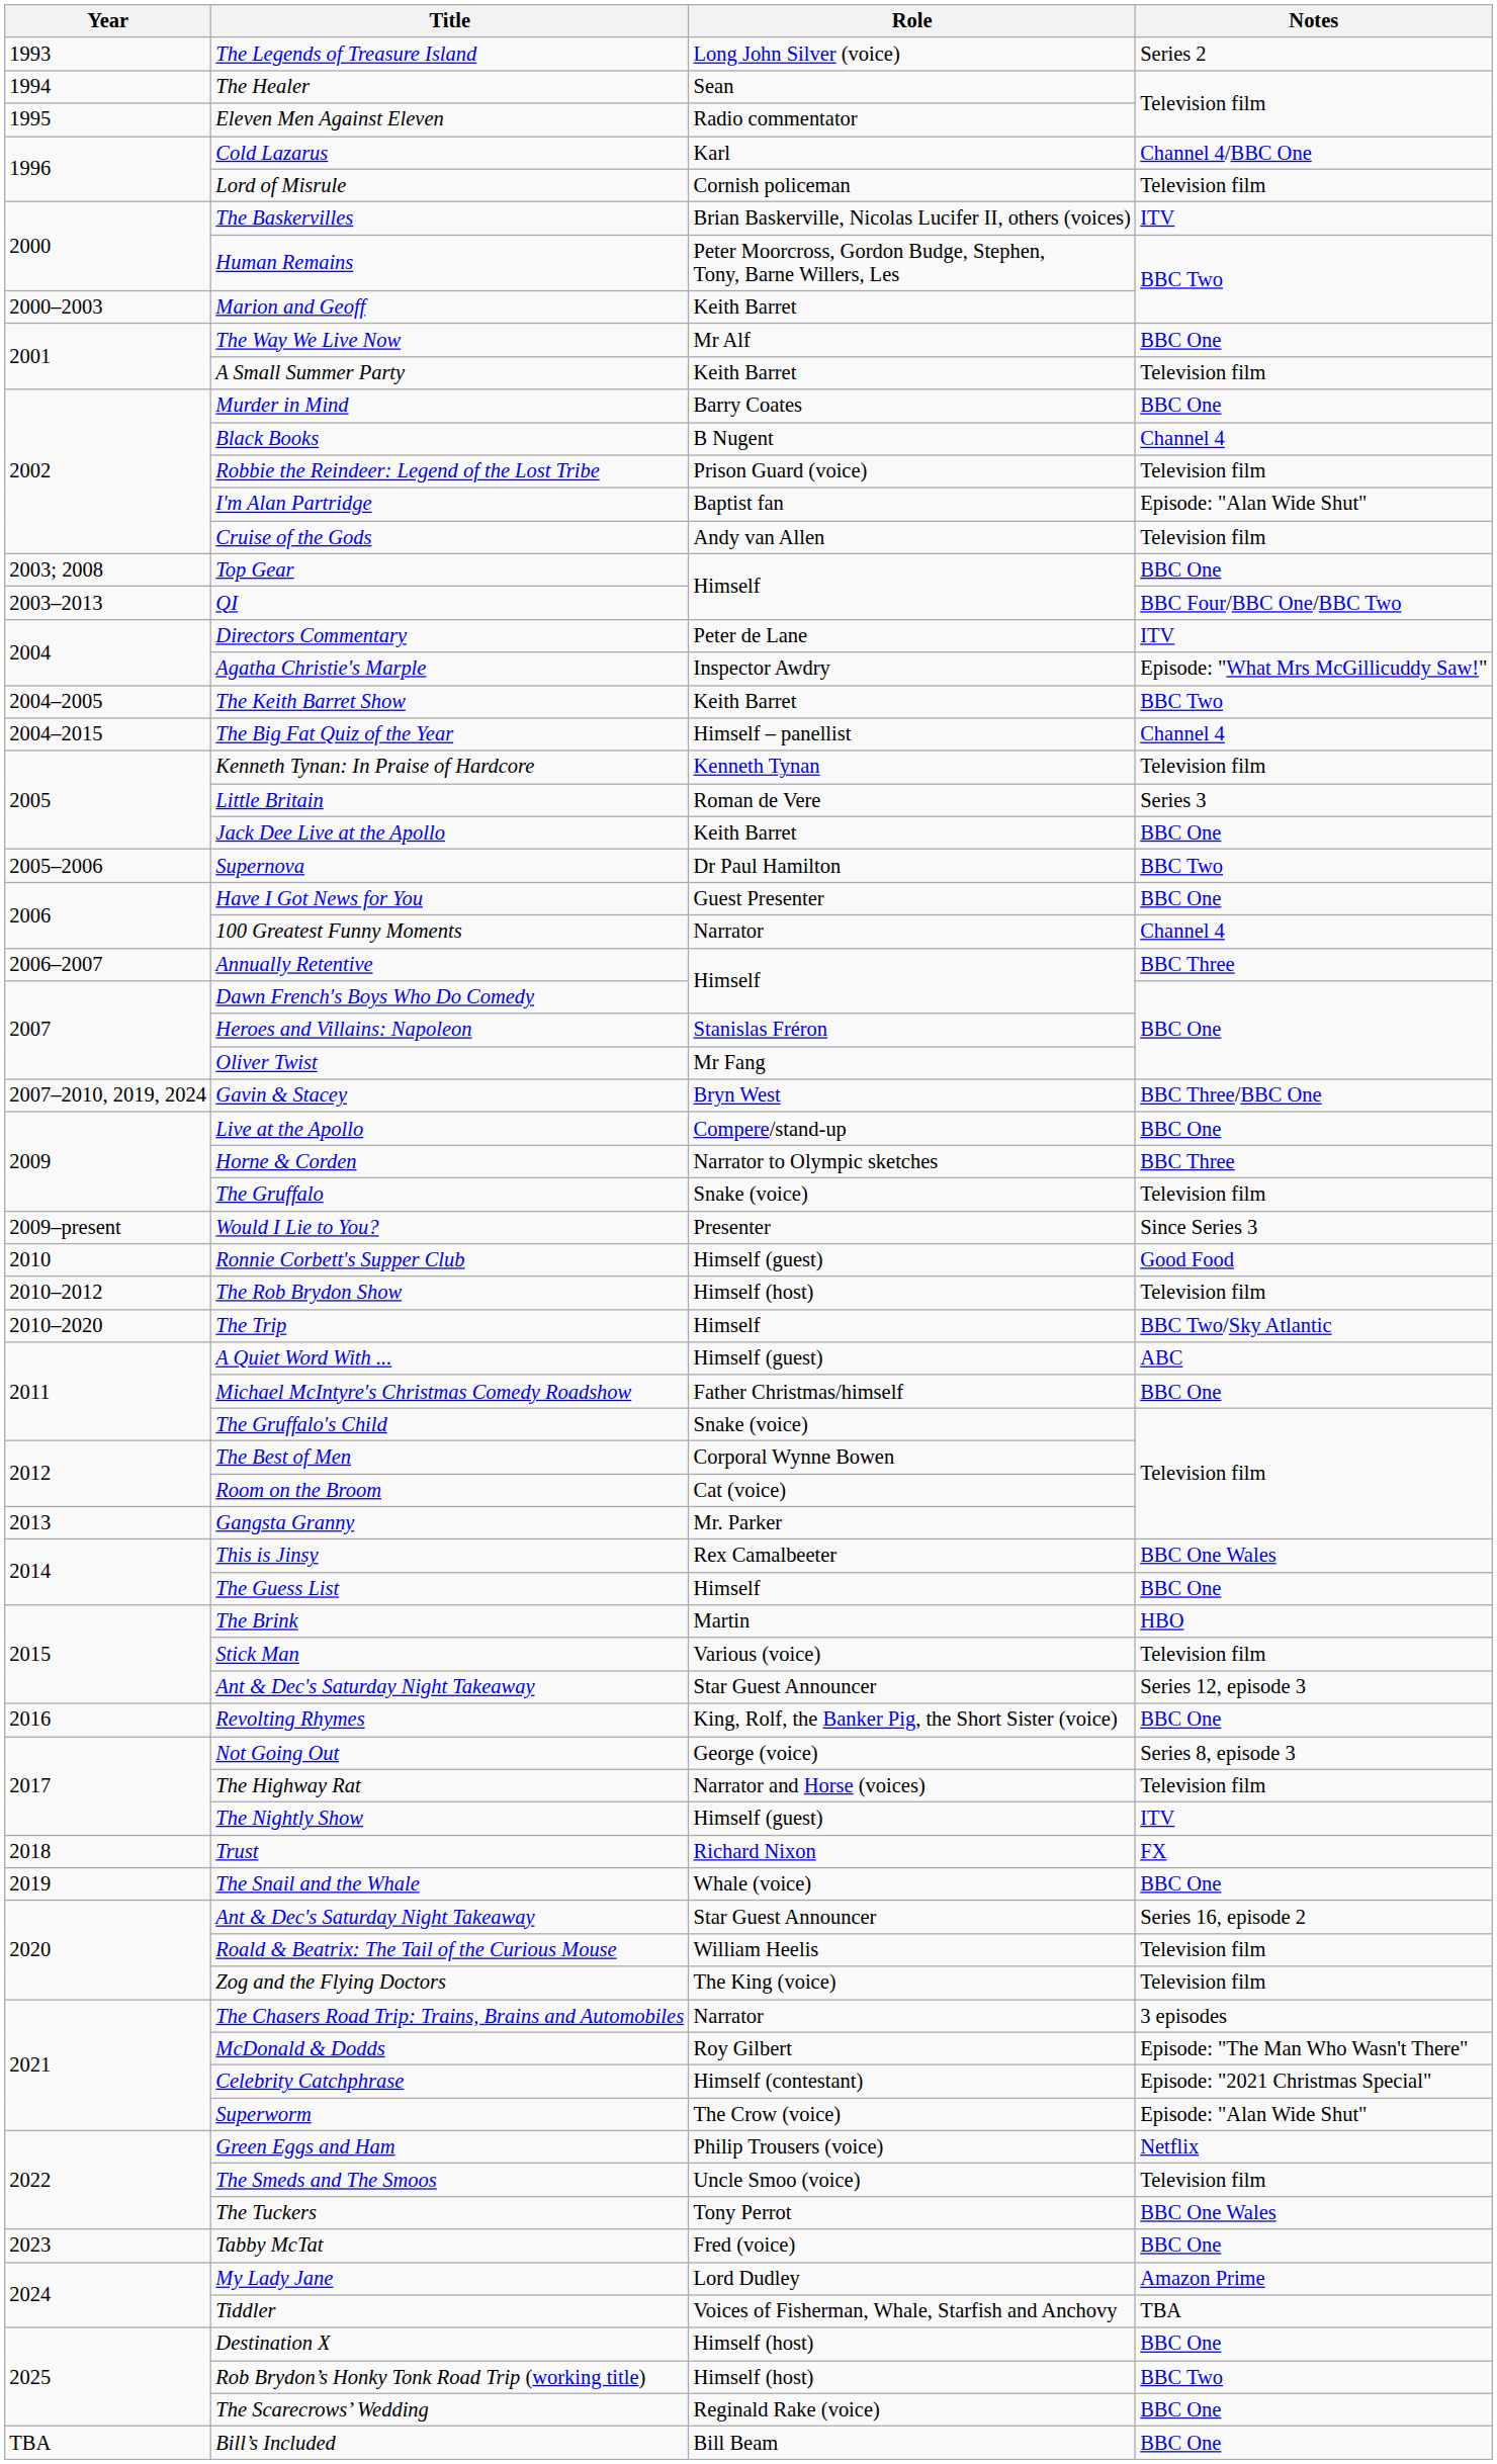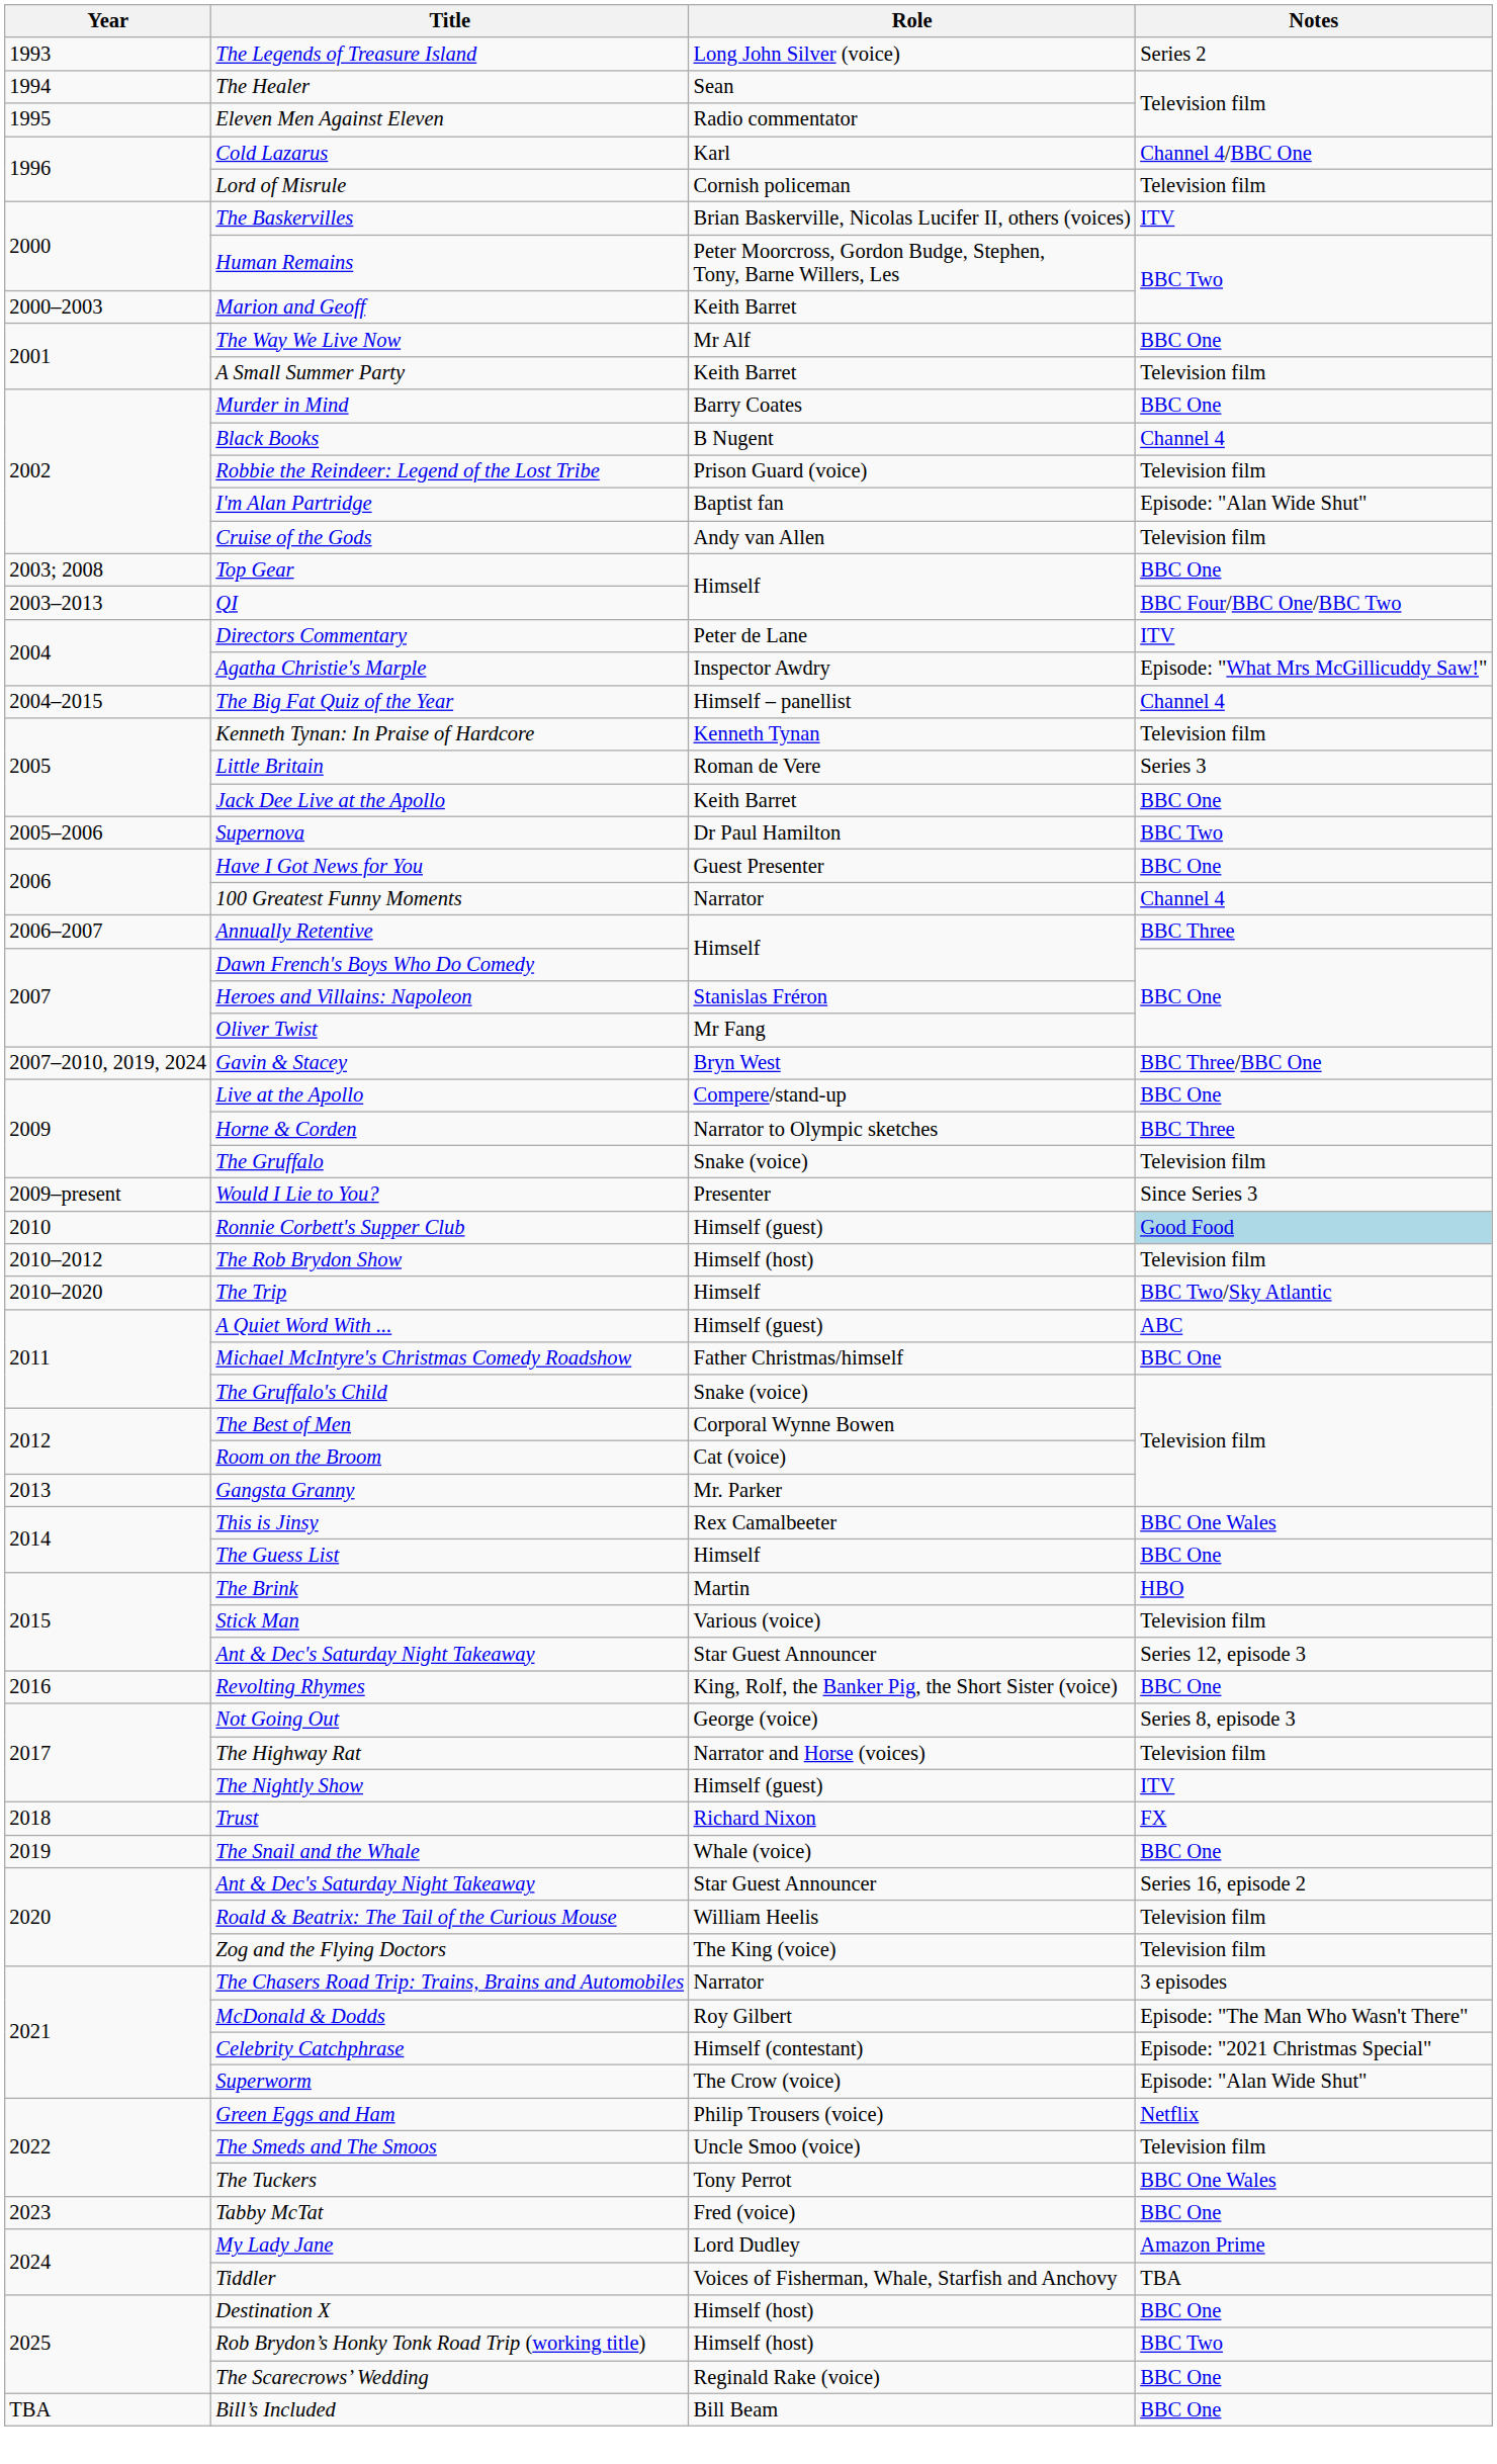- row: 2004–2005 | The Keith Barret Show | Keith Barret | BBC Two
Ronnie Corbett's Supper Club | Notes: no background -> lightblue background
